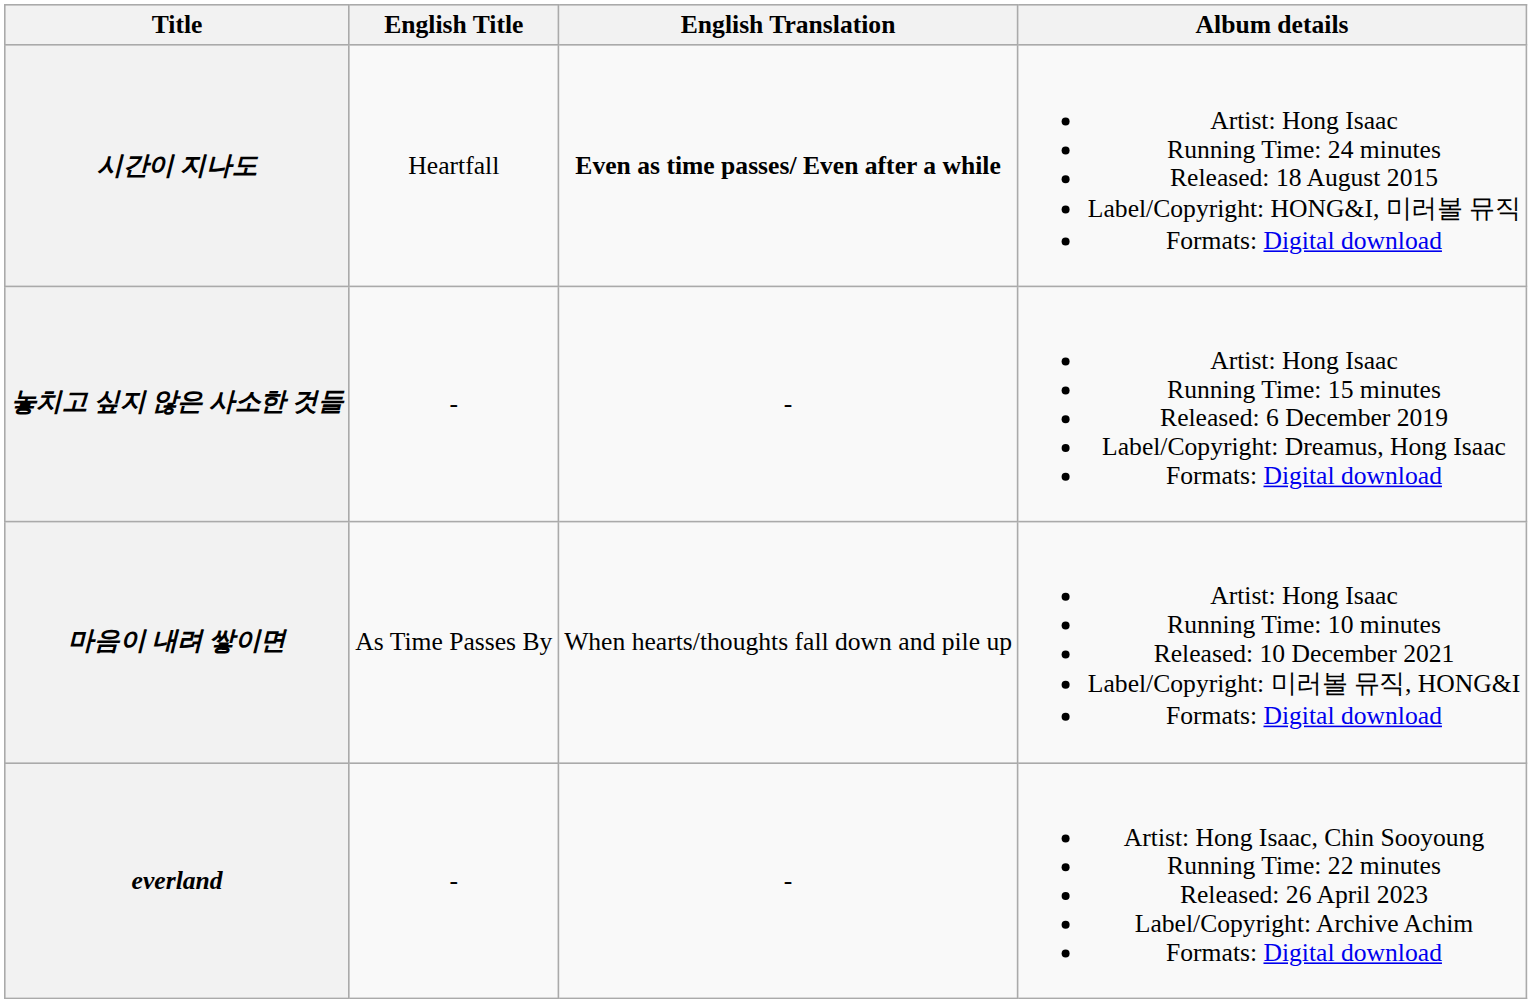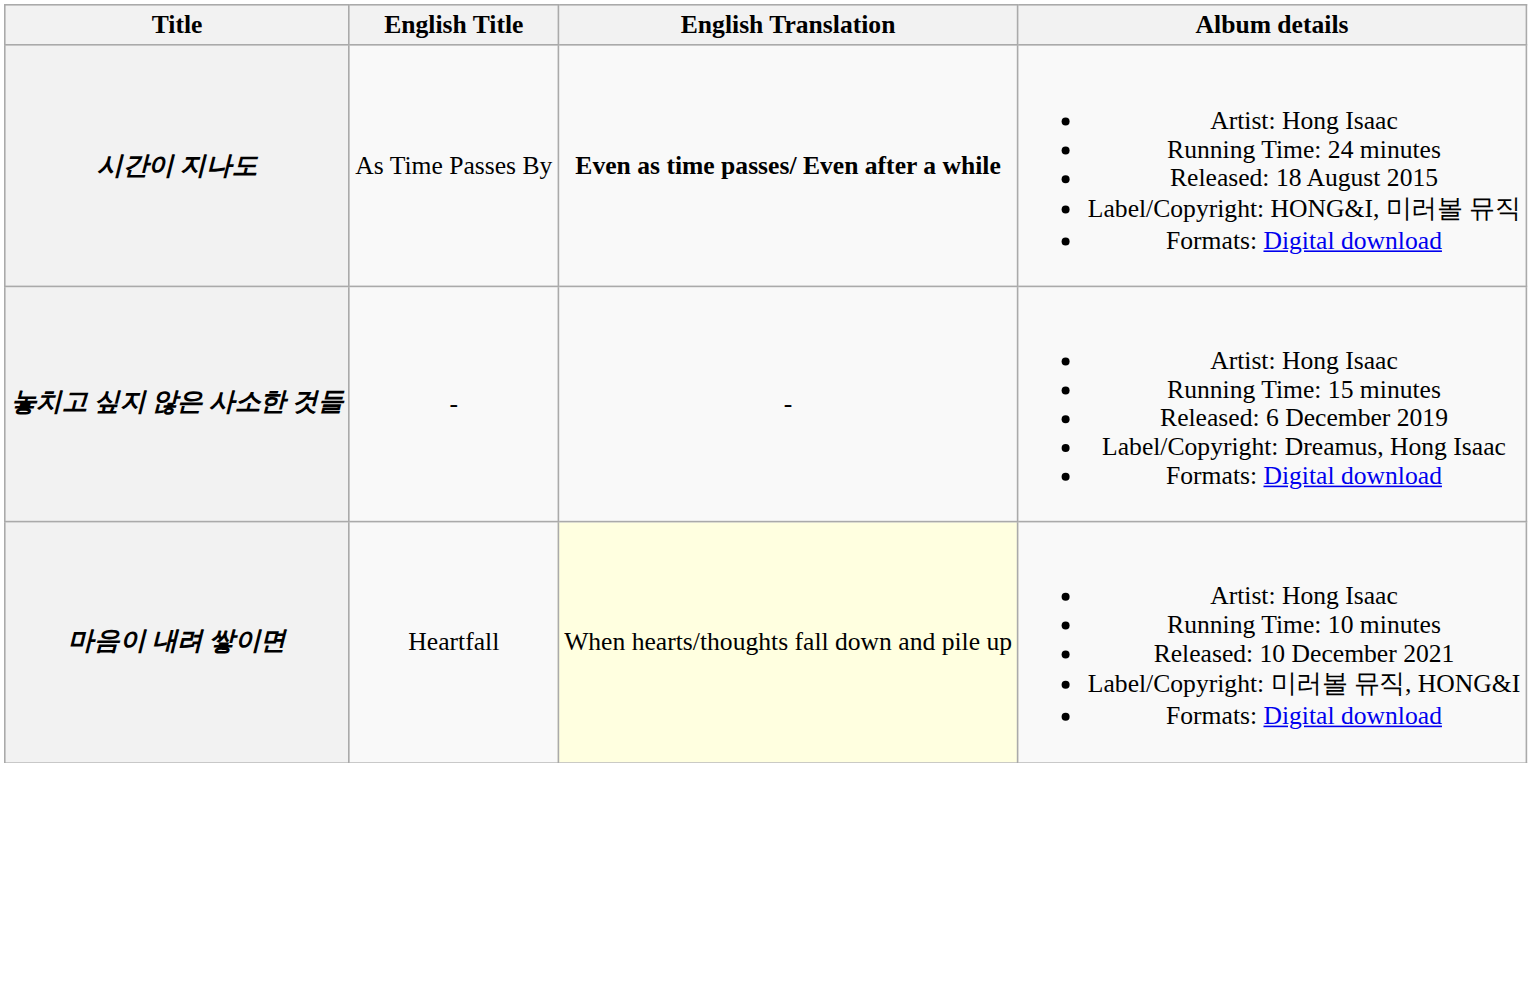시간이 지나도 | English Title: Heartfall -> As Time Passes By
마음이 내려 쌓이면 | English Title: As Time Passes By -> Heartfall
마음이 내려 쌓이면 | English Translation: no background -> lightyellow background
- row: everland | - | - | Artist: Hong Isaac, Chin Sooyoung Running Time: 22 minutes Released: 26 April 2023 Label/Copyright: Archive Achim Formats: Digital download
